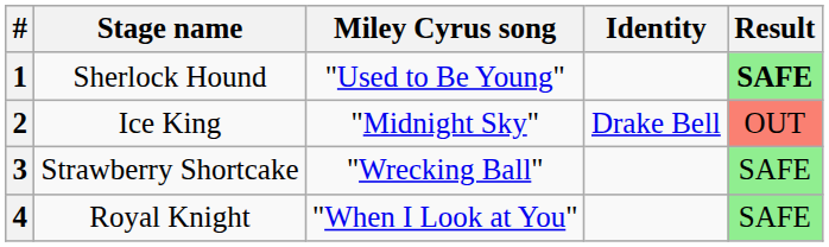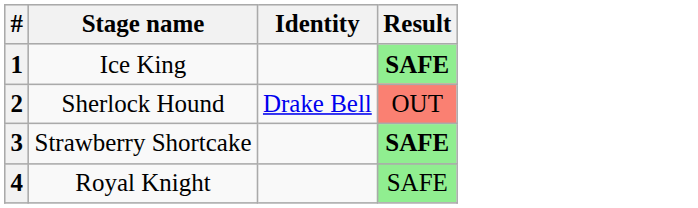- column: Miley Cyrus song | "Used to Be Young" | "Midnight Sky" | "Wrecking Ball" | "When I Look at You"
1 | Stage name: Sherlock Hound -> Ice King
2 | Stage name: Ice King -> Sherlock Hound
3 | Result: normal -> bold
